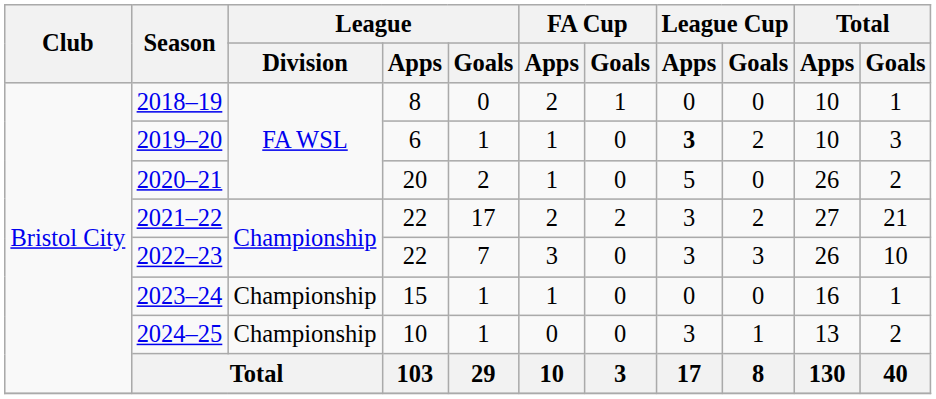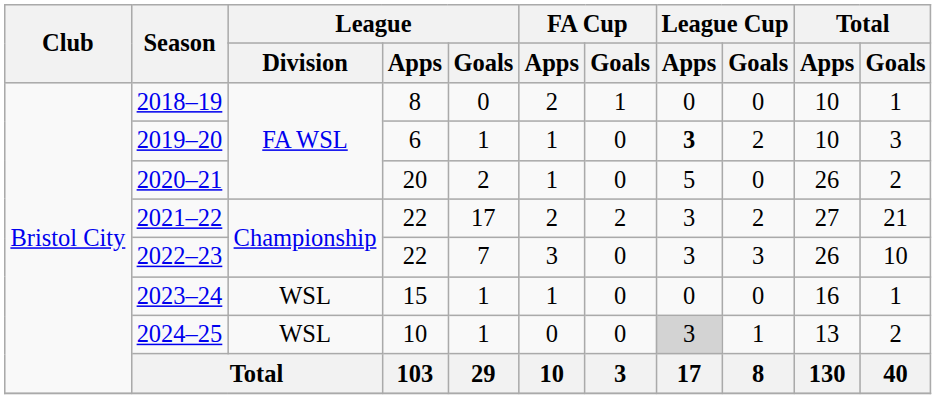2023–24 | League / Division: Championship -> WSL
2024–25 | League / Division: Championship -> WSL
2024–25 | League Cup / Apps: no background -> lightgrey background
